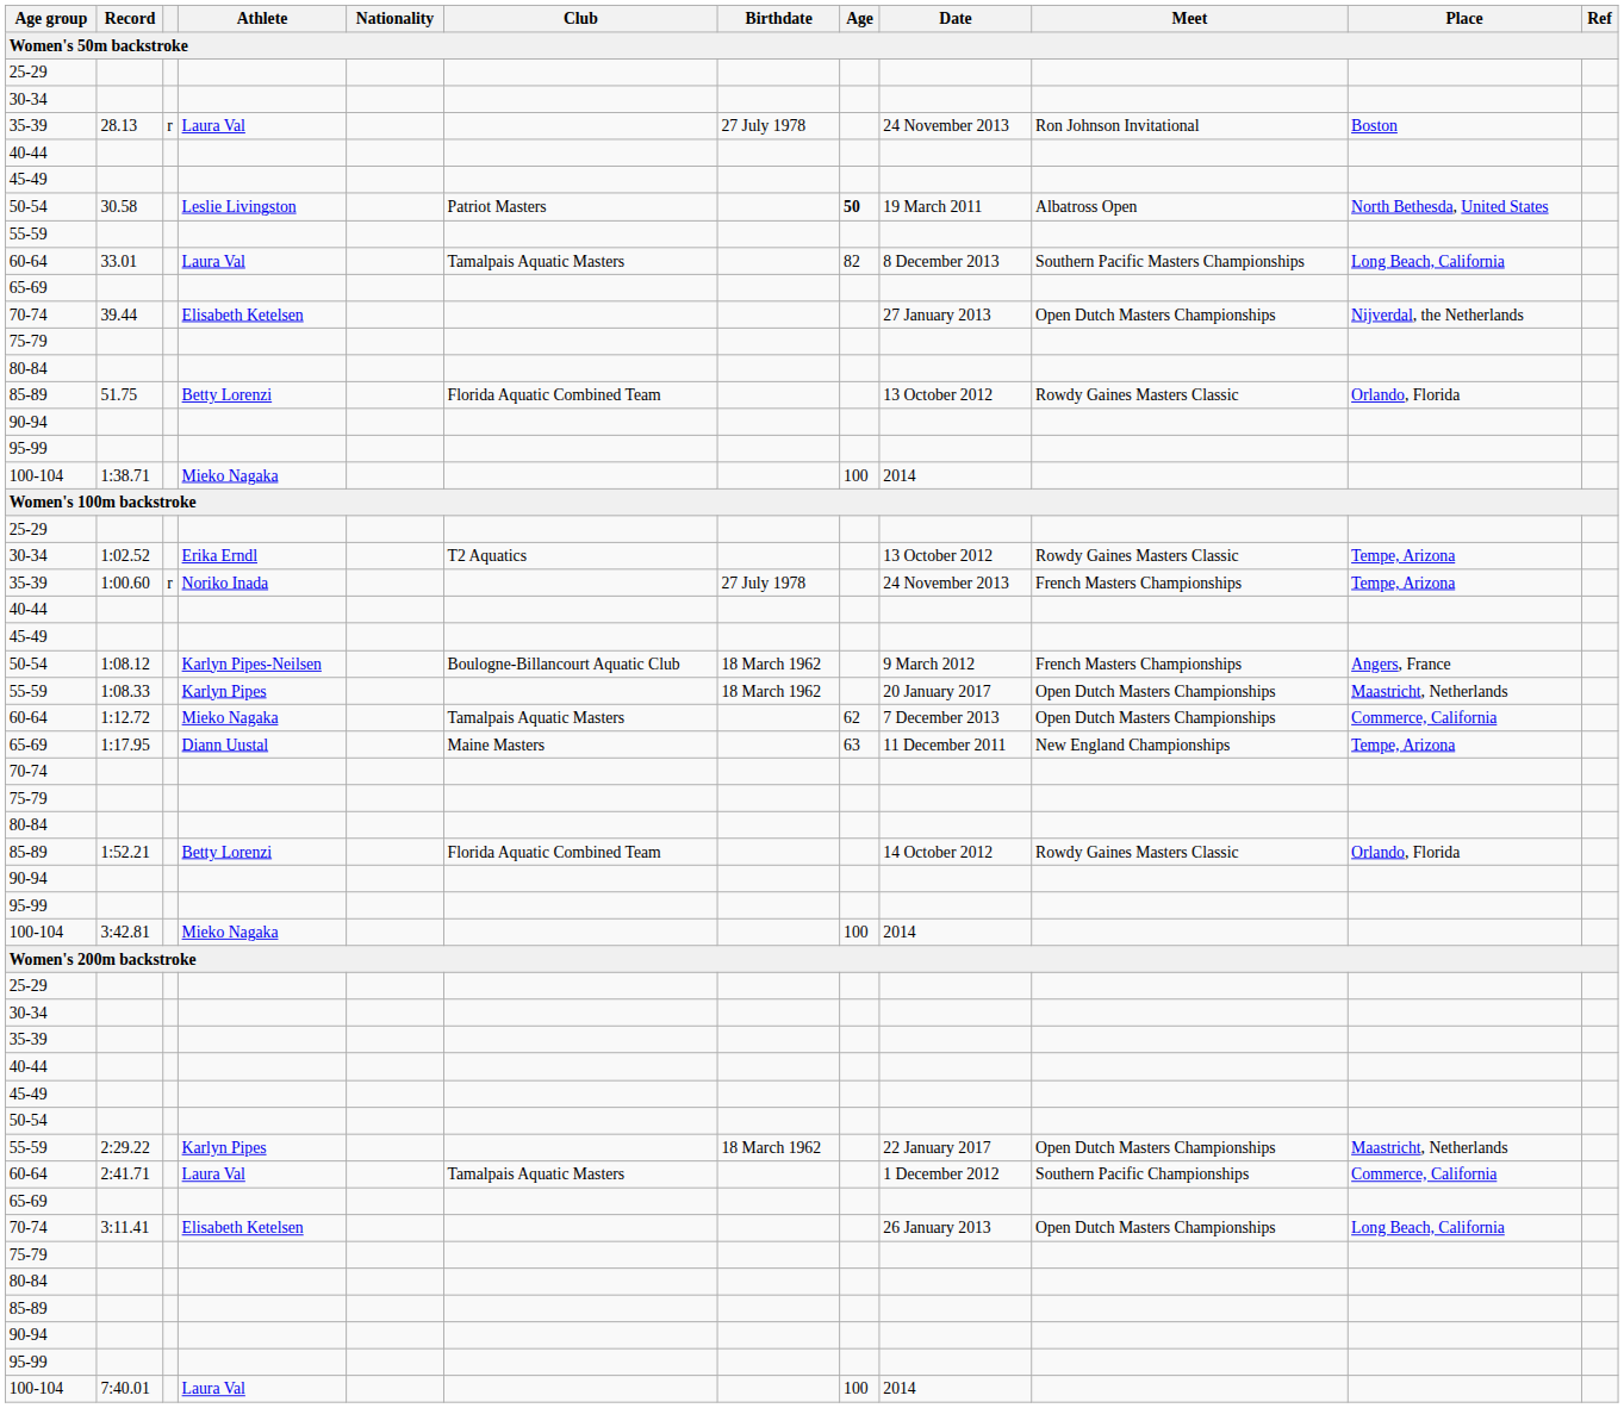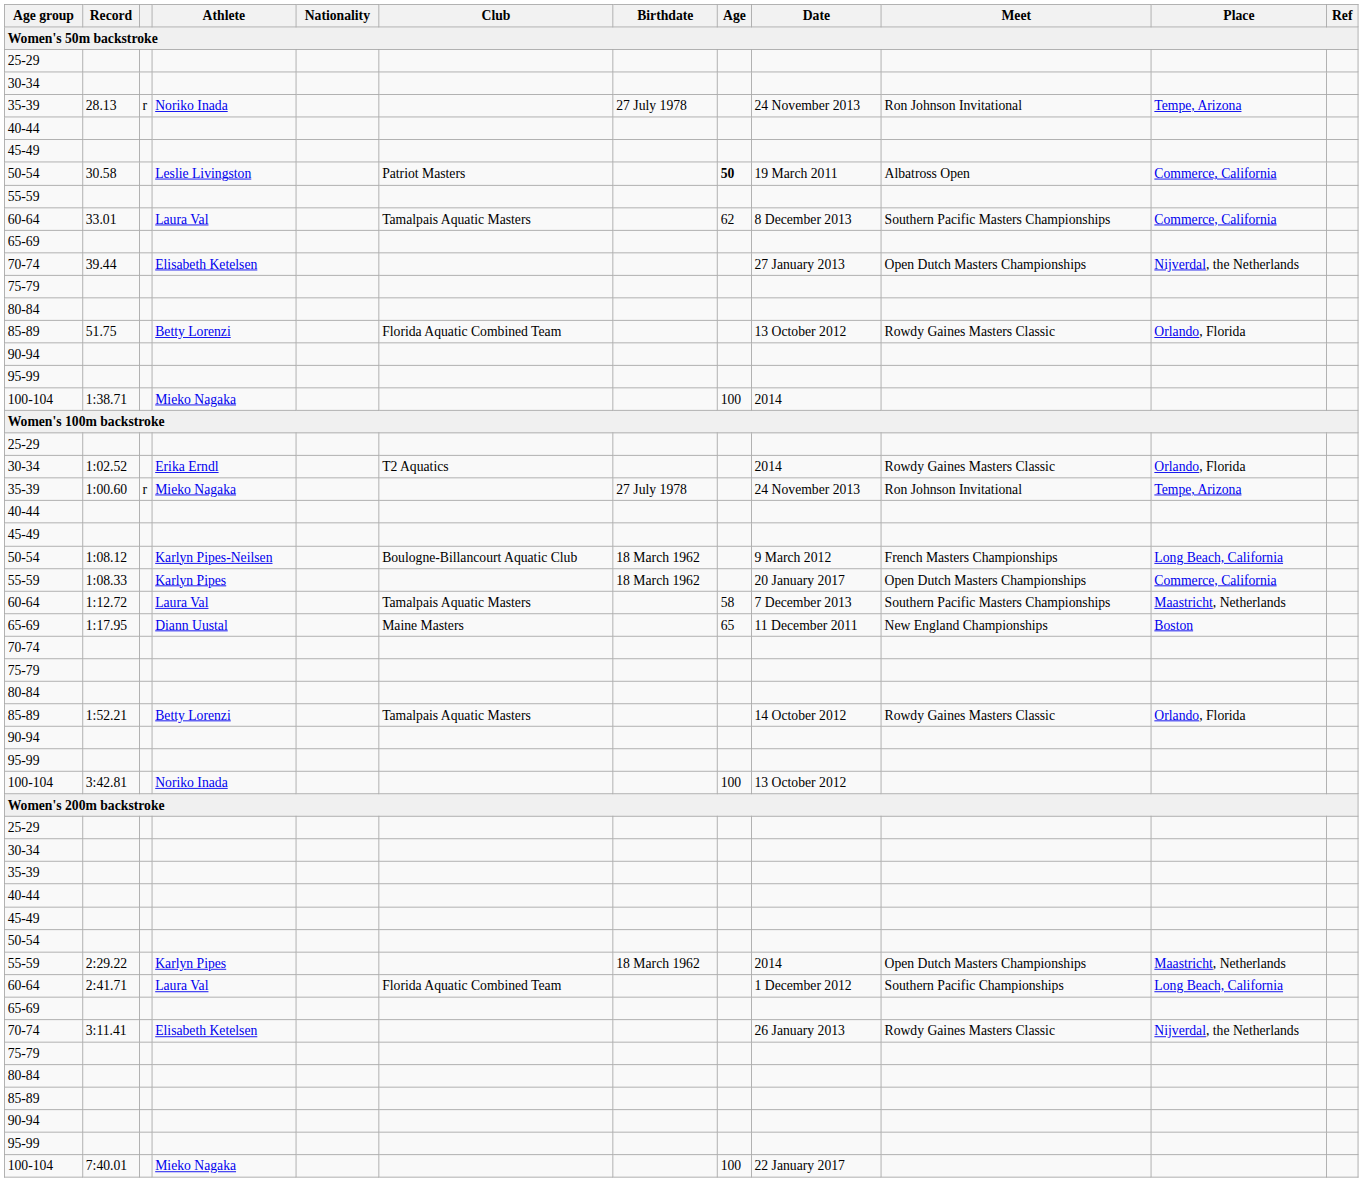28.13 | Athlete: Laura Val -> Noriko Inada
28.13 | Place: Boston -> Tempe, Arizona
30.58 | Place: North Bethesda, United States -> Commerce, California
33.01 | Age: 82 -> 62
33.01 | Place: Long Beach, California -> Commerce, California
1:02.52 | Date: 13 October 2012 -> 2014
1:02.52 | Place: Tempe, Arizona -> Orlando, Florida
1:00.60 | Athlete: Noriko Inada -> Mieko Nagaka
1:00.60 | Meet: French Masters Championships -> Ron Johnson Invitational
1:08.12 | Place: Angers, France -> Long Beach, California
1:08.33 | Place: Maastricht, Netherlands -> Commerce, California
1:12.72 | Athlete: Mieko Nagaka -> Laura Val
1:12.72 | Age: 62 -> 58
1:12.72 | Meet: Open Dutch Masters Championships -> Southern Pacific Masters Championships
1:12.72 | Place: Commerce, California -> Maastricht, Netherlands
1:17.95 | Age: 63 -> 65
1:17.95 | Place: Tempe, Arizona -> Boston
1:52.21 | Club: Florida Aquatic Combined Team -> Tamalpais Aquatic Masters
3:42.81 | Athlete: Mieko Nagaka -> Noriko Inada
3:42.81 | Date: 2014 -> 13 October 2012
2:29.22 | Date: 22 January 2017 -> 2014
2:41.71 | Club: Tamalpais Aquatic Masters -> Florida Aquatic Combined Team
2:41.71 | Place: Commerce, California -> Long Beach, California
3:11.41 | Meet: Open Dutch Masters Championships -> Rowdy Gaines Masters Classic
3:11.41 | Place: Long Beach, California -> Nijverdal, the Netherlands
7:40.01 | Athlete: Laura Val -> Mieko Nagaka
7:40.01 | Date: 2014 -> 22 January 2017
